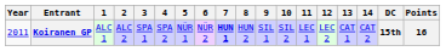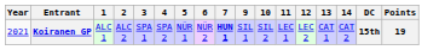- column: 8 | HUN 2
Koiranen GP | Year: 2011 -> 2021
Koiranen GP | Points: 16 -> 19
